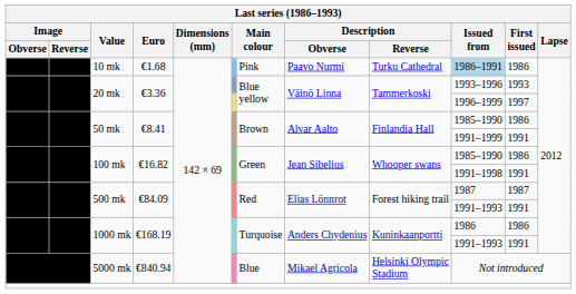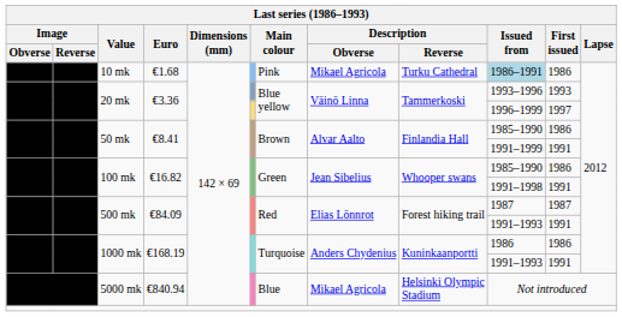10 mk | Description / Obverse: Paavo Nurmi -> Mikael Agricola
